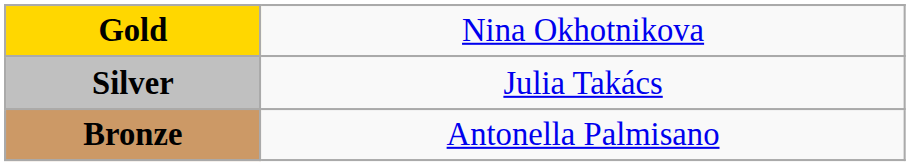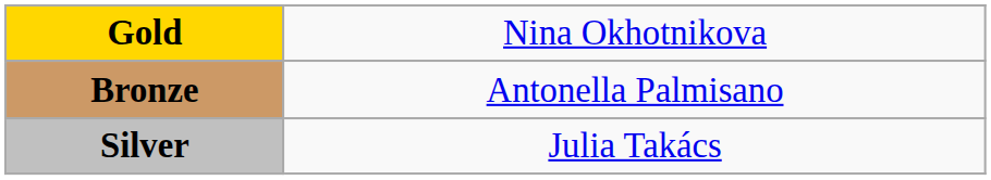rows swapped: Silver <-> Bronze
